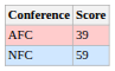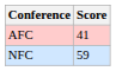AFC | Score: 39 -> 41
